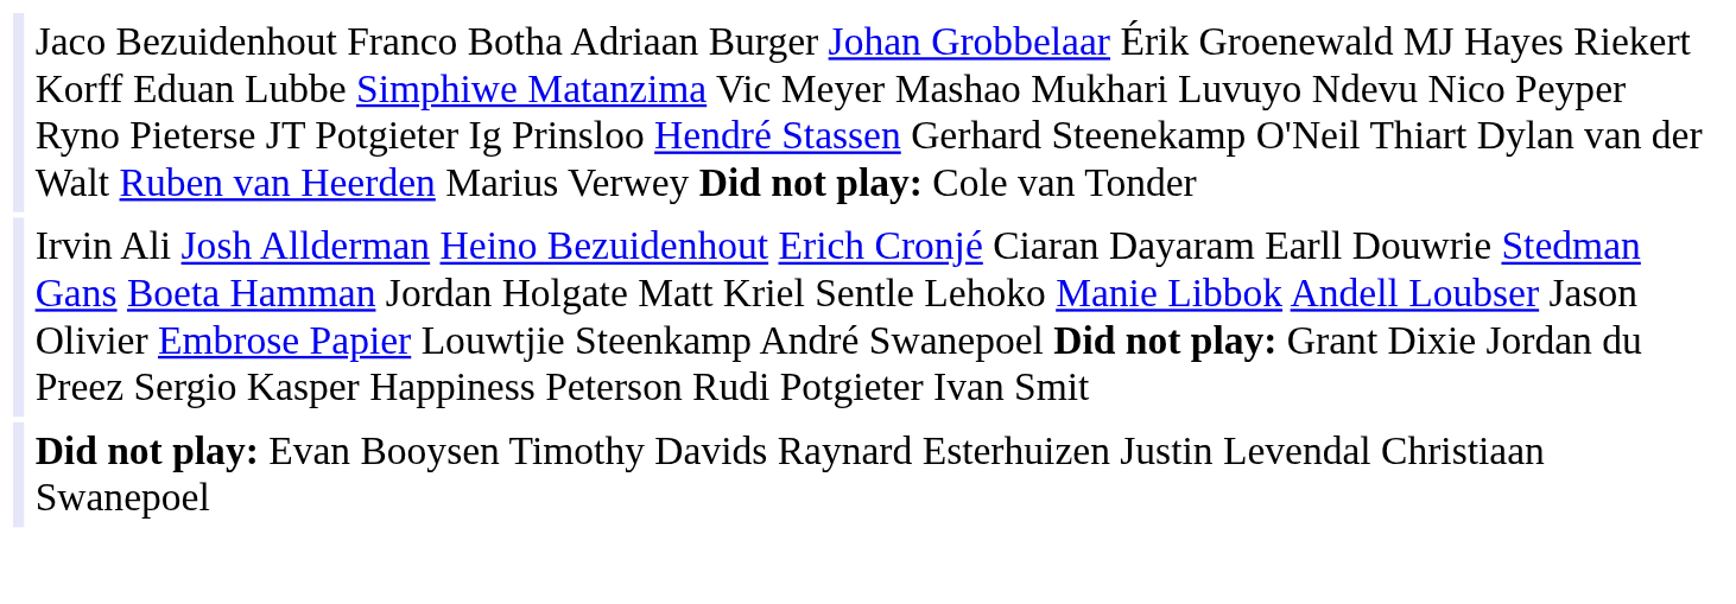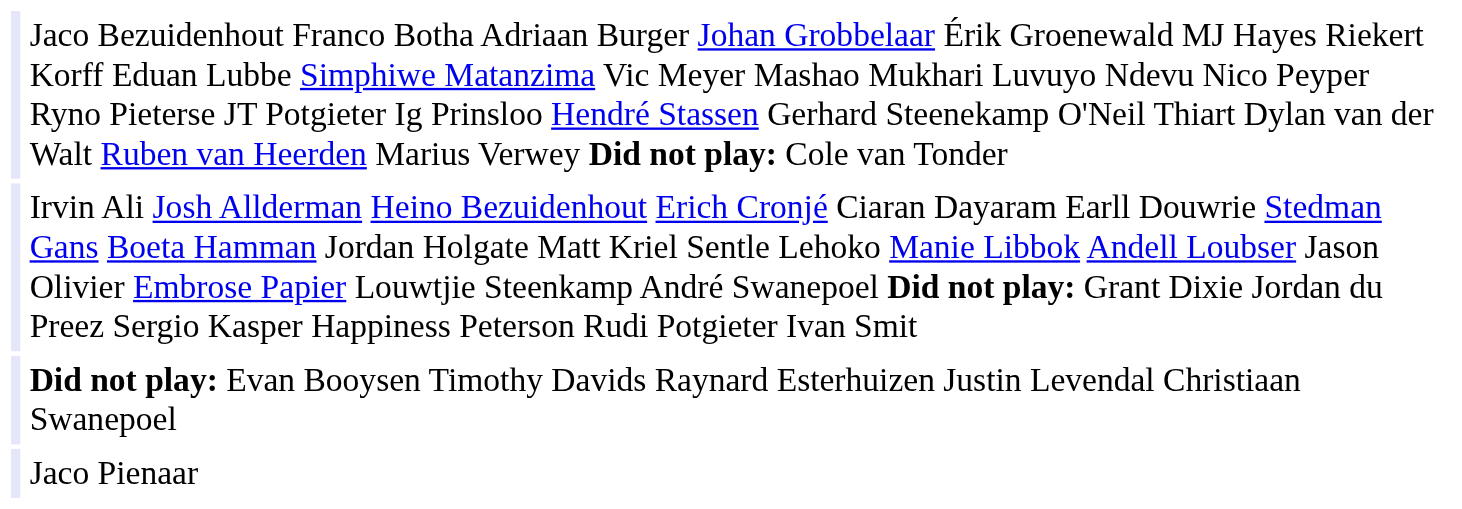+ row: Jaco Pienaar
